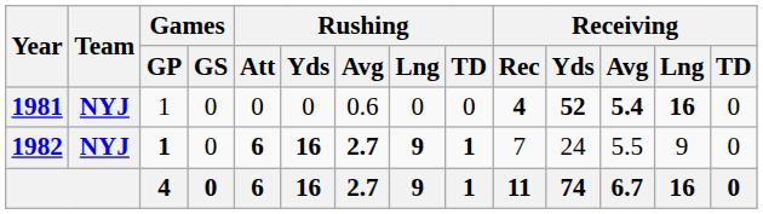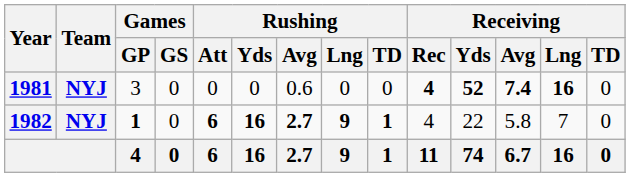1981 | Games / GP: 1 -> 3
1981 | Receiving / Avg: 5.4 -> 7.4
1982 | Receiving / Rec: 7 -> 4
1982 | Receiving / Yds: 24 -> 22
1982 | Receiving / Avg: 5.5 -> 5.8
1982 | Receiving / Lng: 9 -> 7
